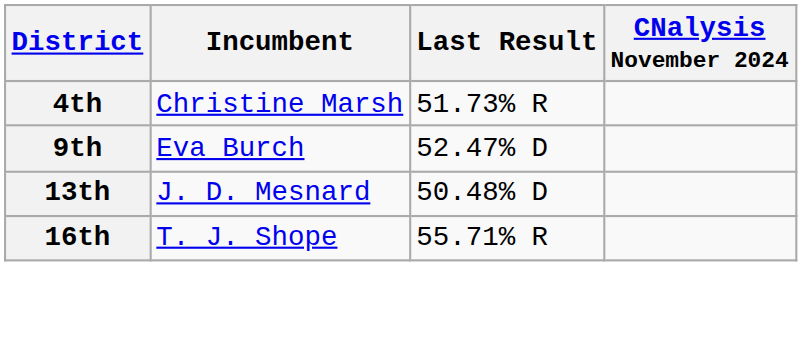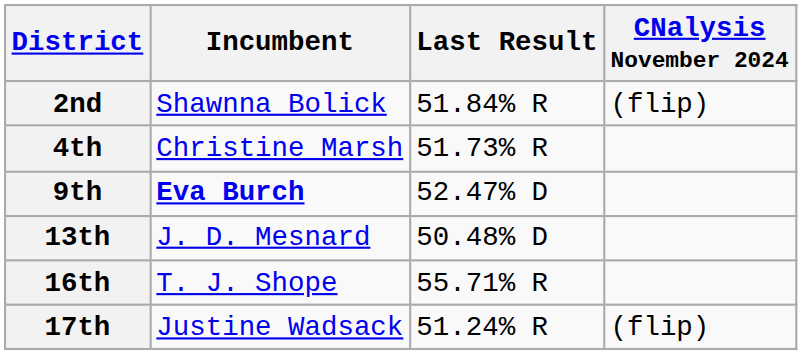+ row: 2nd | Shawnna Bolick | 51.84% R | (flip)
9th | Incumbent: normal -> bold
+ row: 17th | Justine Wadsack | 51.24% R | (flip)
